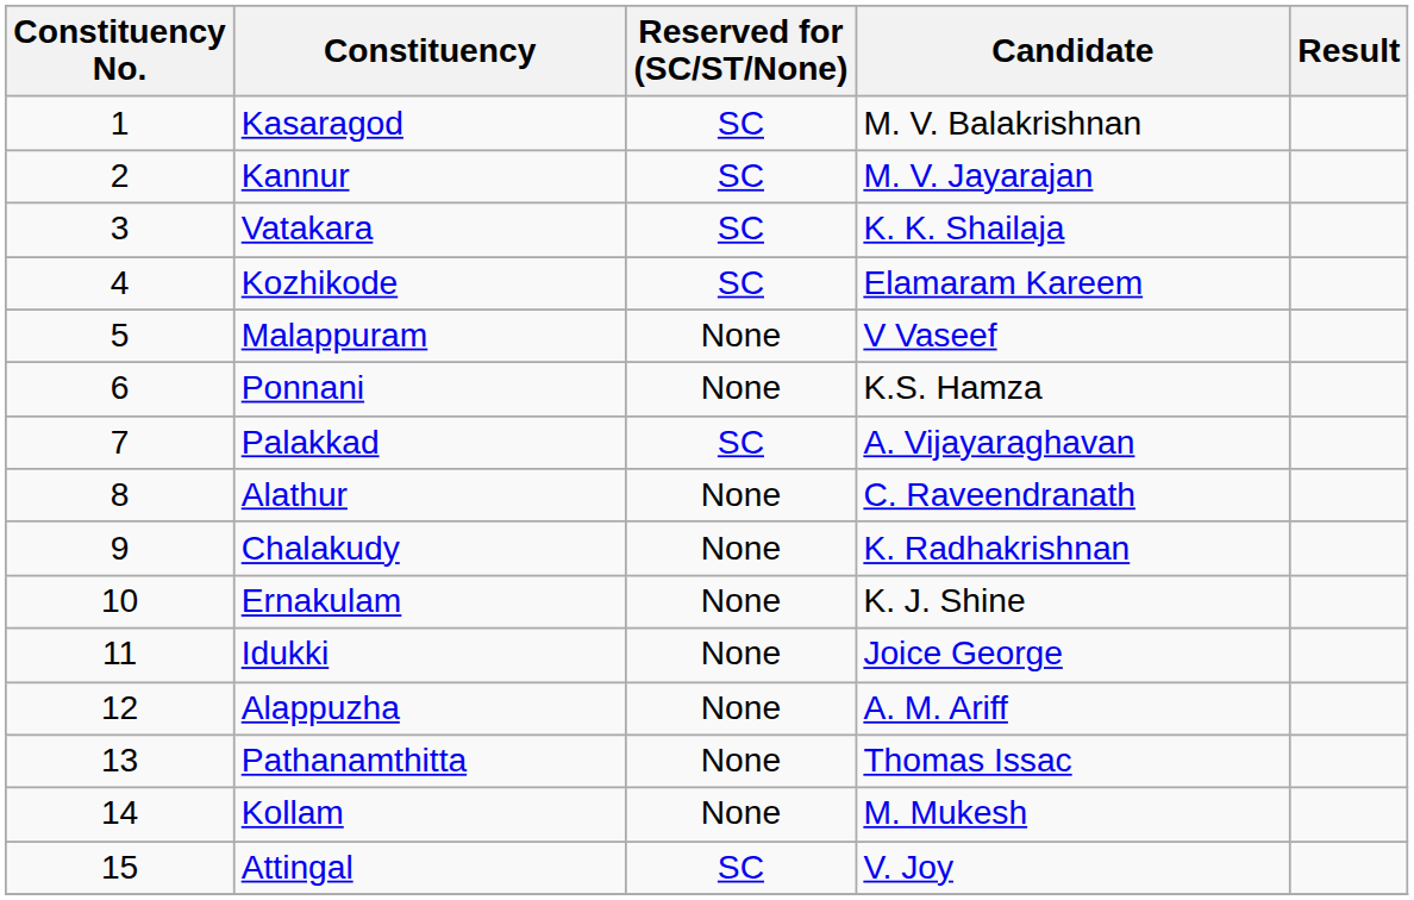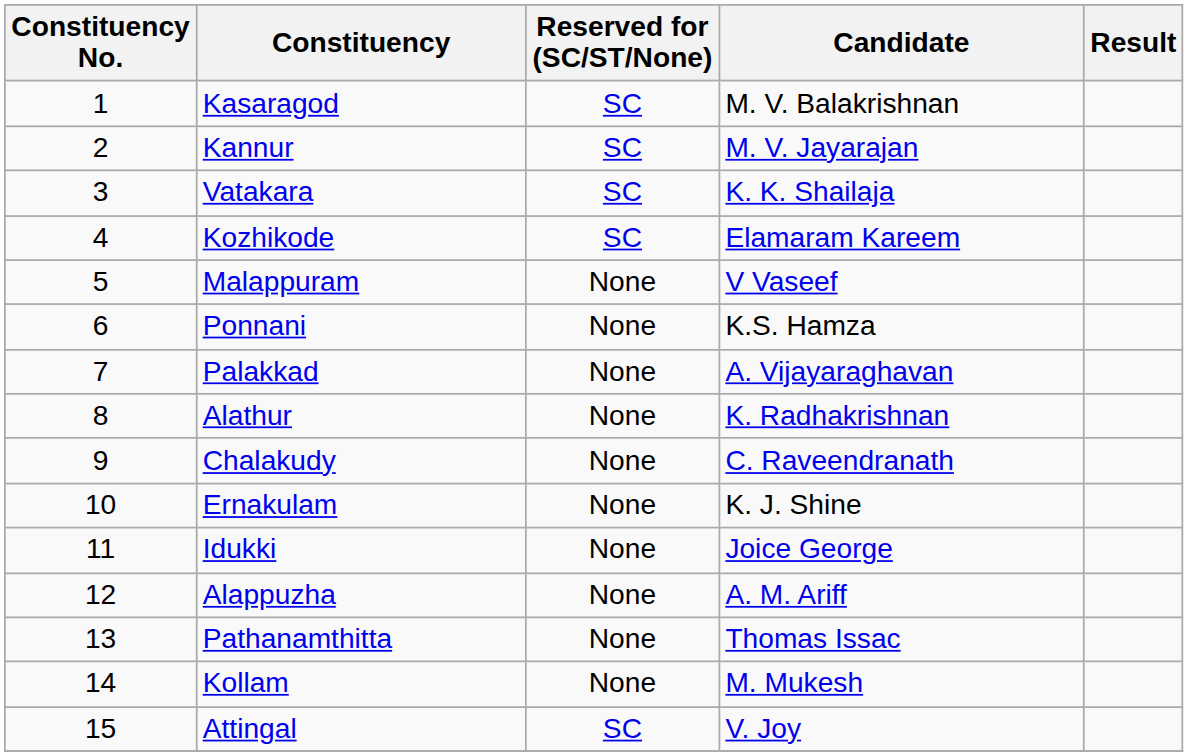Palakkad | Reserved for (SC/ST/None): SC -> None
Alathur | Candidate: C. Raveendranath -> K. Radhakrishnan
Chalakudy | Candidate: K. Radhakrishnan -> C. Raveendranath
